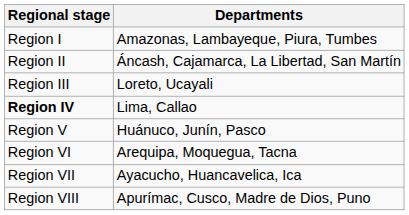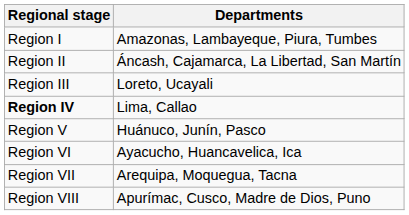Region VI | Departments: Arequipa, Moquegua, Tacna -> Ayacucho, Huancavelica, Ica
Region VII | Departments: Ayacucho, Huancavelica, Ica -> Arequipa, Moquegua, Tacna
